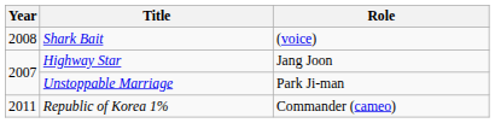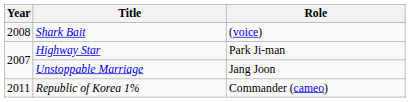Highway Star | Role: Jang Joon -> Park Ji-man
Unstoppable Marriage | Role: Park Ji-man -> Jang Joon
